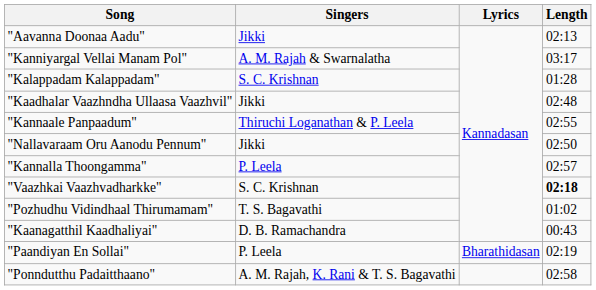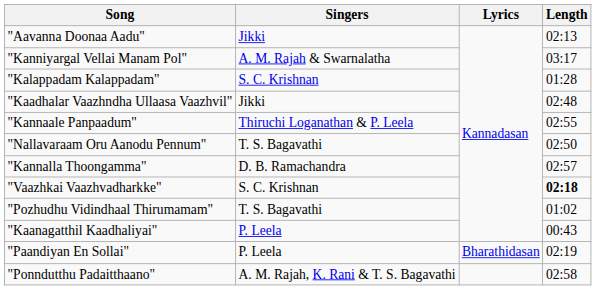"Nallavaraam Oru Aanodu Pennum" | Singers: Jikki -> T. S. Bagavathi
"Kannalla Thoongamma" | Singers: P. Leela -> D. B. Ramachandra
"Kaanagatthil Kaadhaliyai" | Singers: D. B. Ramachandra -> P. Leela
